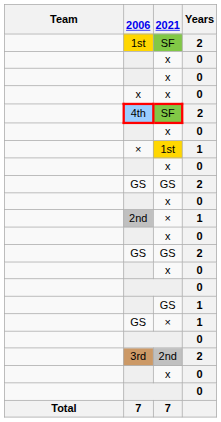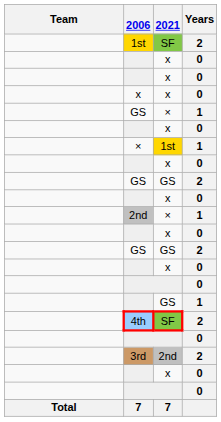rows swapped: 4th <-> GS / ×
